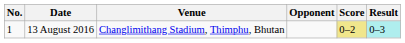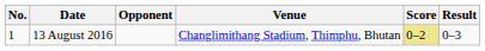columns swapped: Venue <-> Opponent
13 August 2016 | Result: paleturquoise background -> no background
